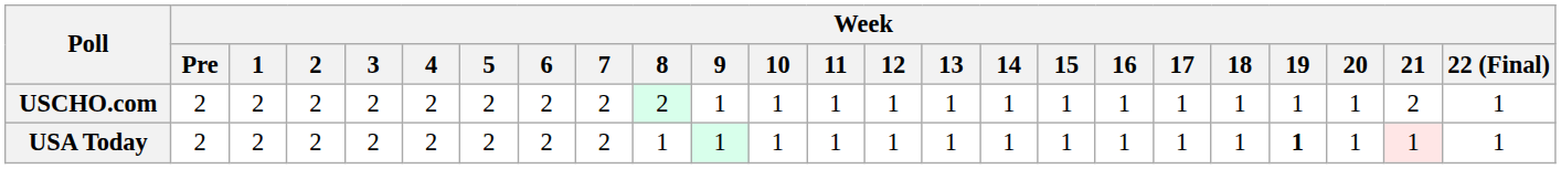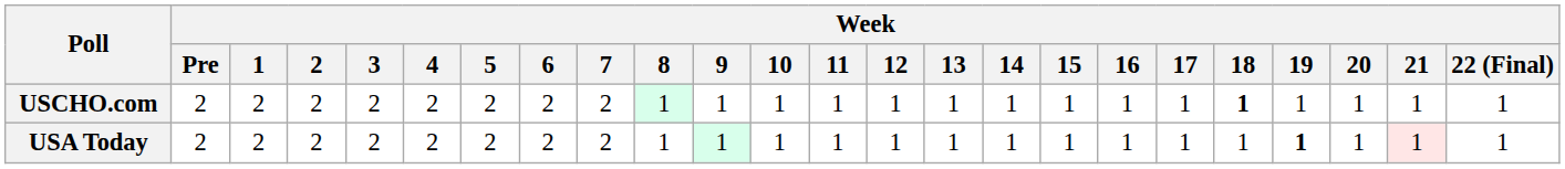USCHO.com | Week / 8: 2 -> 1
USCHO.com | Week / 18: normal -> bold
USCHO.com | Week / 21: 2 -> 1
